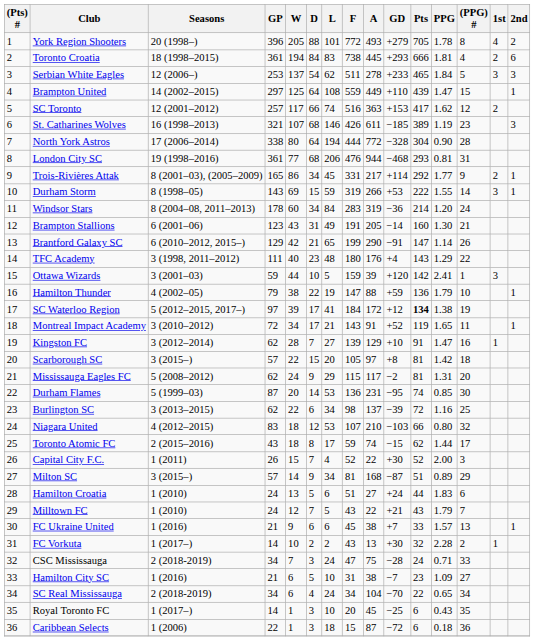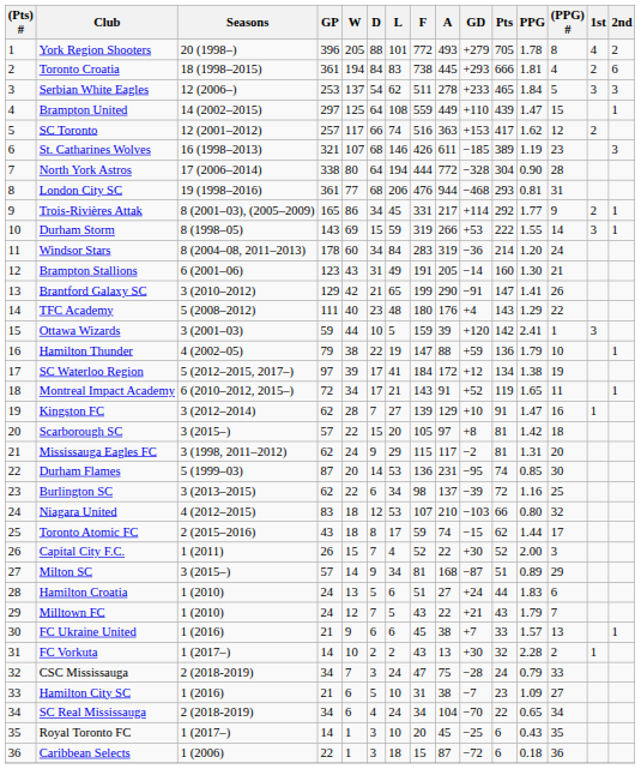Brantford Galaxy SC | Seasons: 6 (2010–2012, 2015–) -> 3 (2010–2012)
Brantford Galaxy SC | PPG: 1.14 -> 1.41
TFC Academy | Seasons: 3 (1998, 2011–2012) -> 5 (2008–2012)
SC Waterloo Region | Pts: bold -> normal
Montreal Impact Academy | Seasons: 3 (2010–2012) -> 6 (2010–2012, 2015–)
Mississauga Eagles FC | Seasons: 5 (2008–2012) -> 3 (1998, 2011–2012)
CSC Mississauga | PPG: 0.71 -> 0.79
